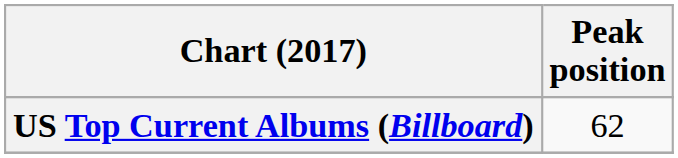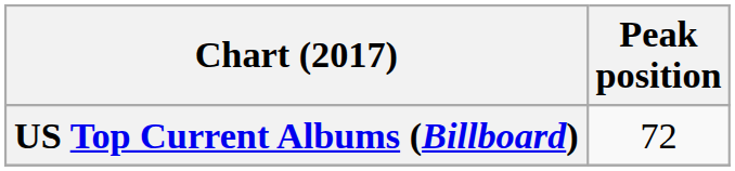US Top Current Albums (Billboard) | Peak position: 62 -> 72
